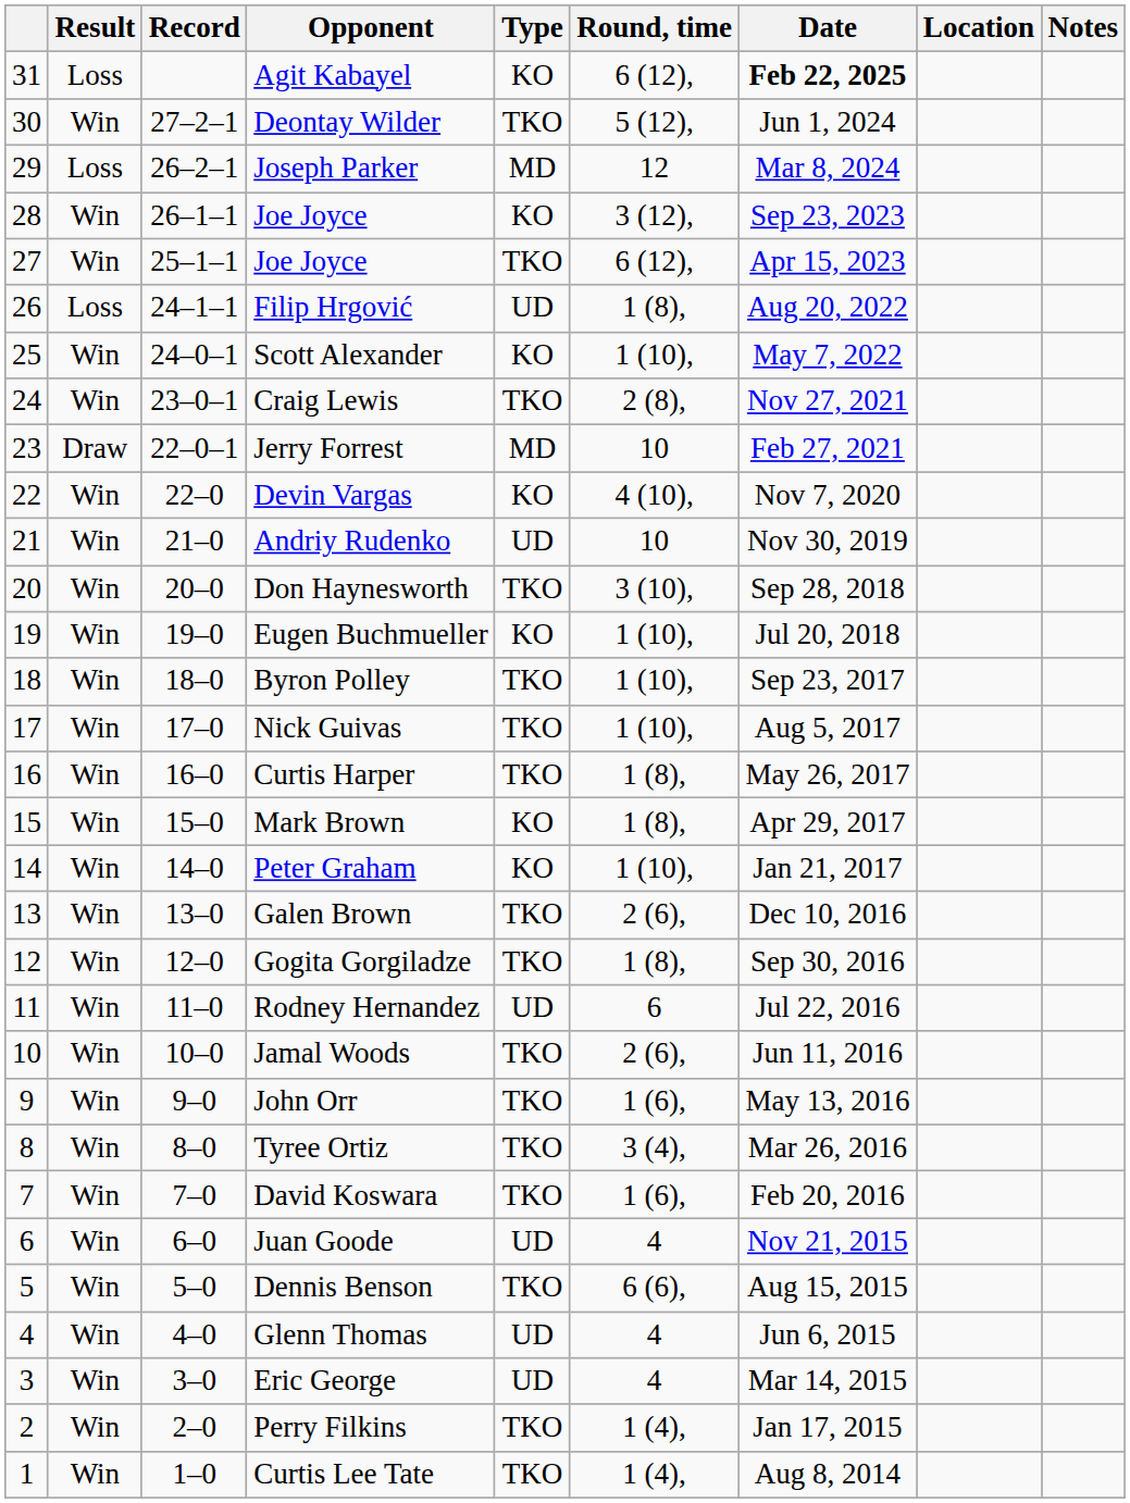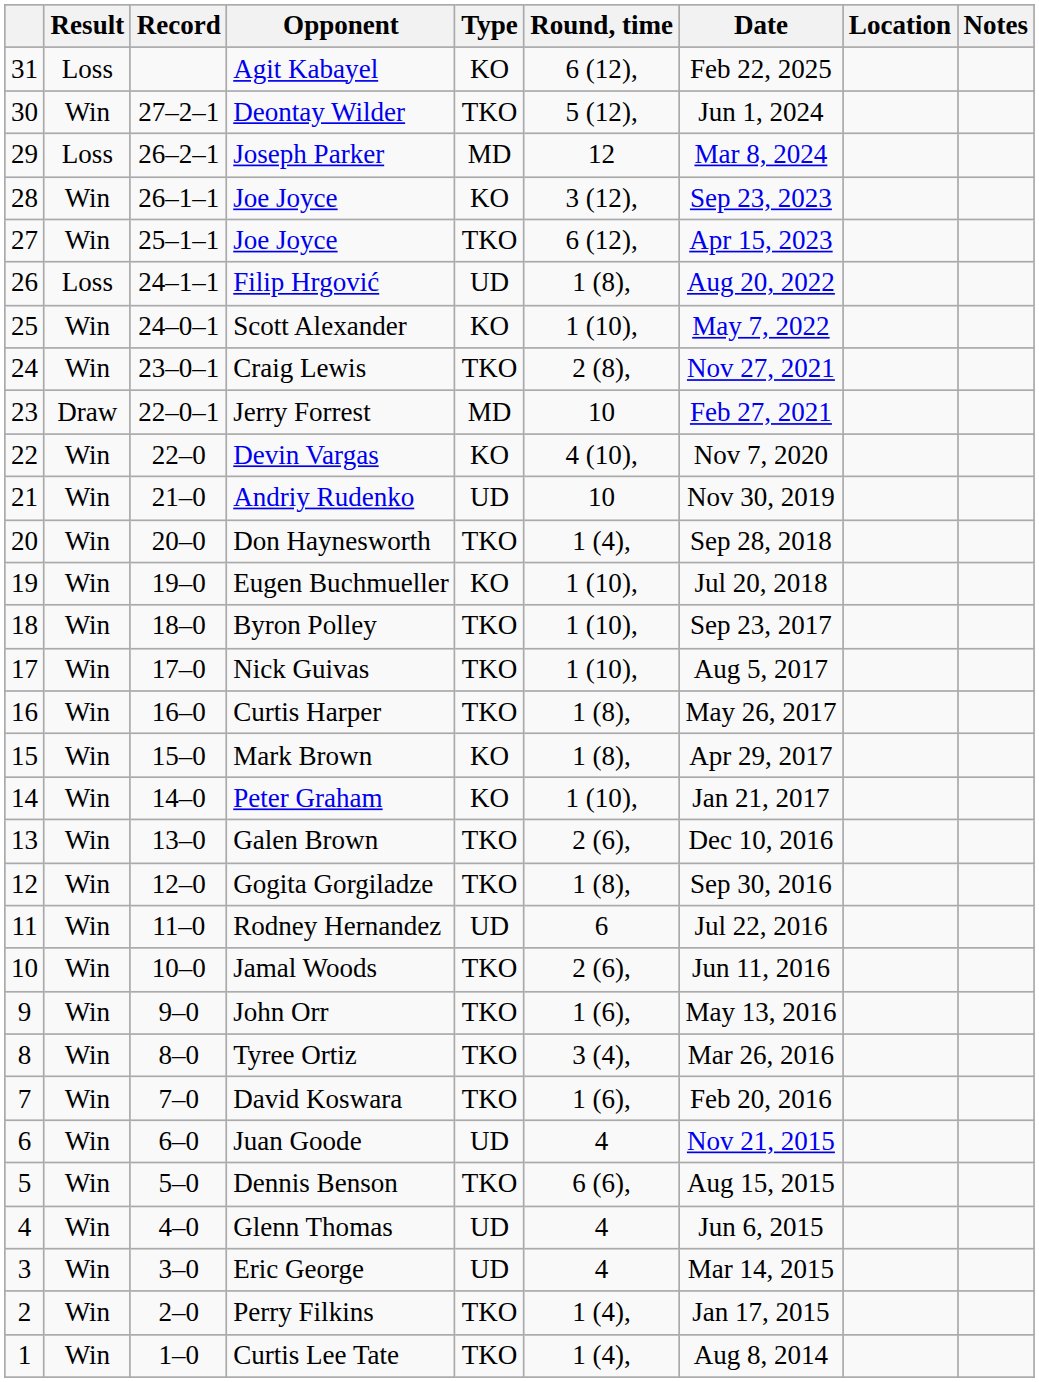Agit Kabayel | Date: bold -> normal
Don Haynesworth | Round, time: 3 (10), -> 1 (4),
